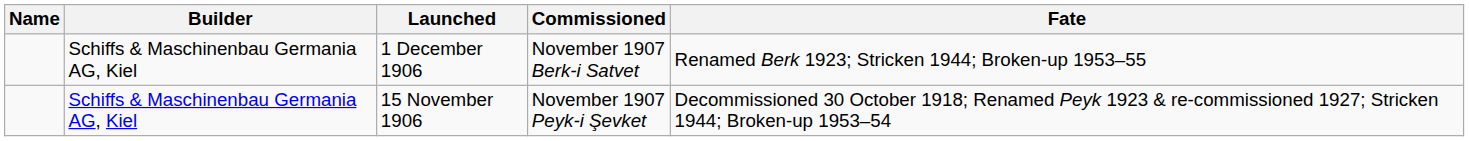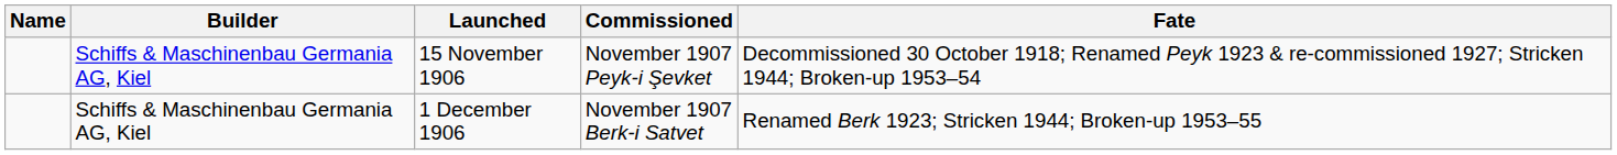rows swapped: 15 November 1906 <-> 1 December 1906
